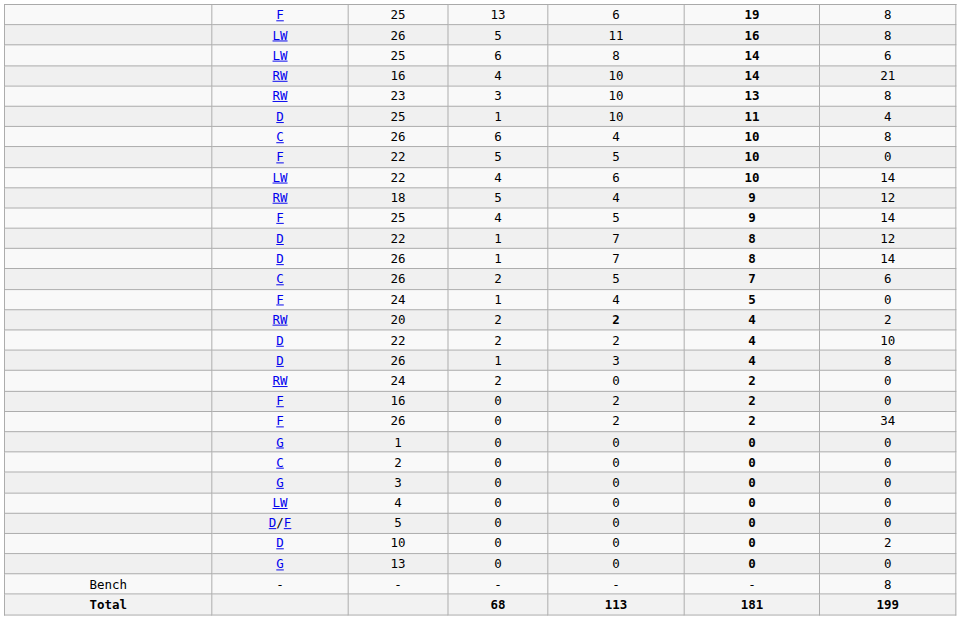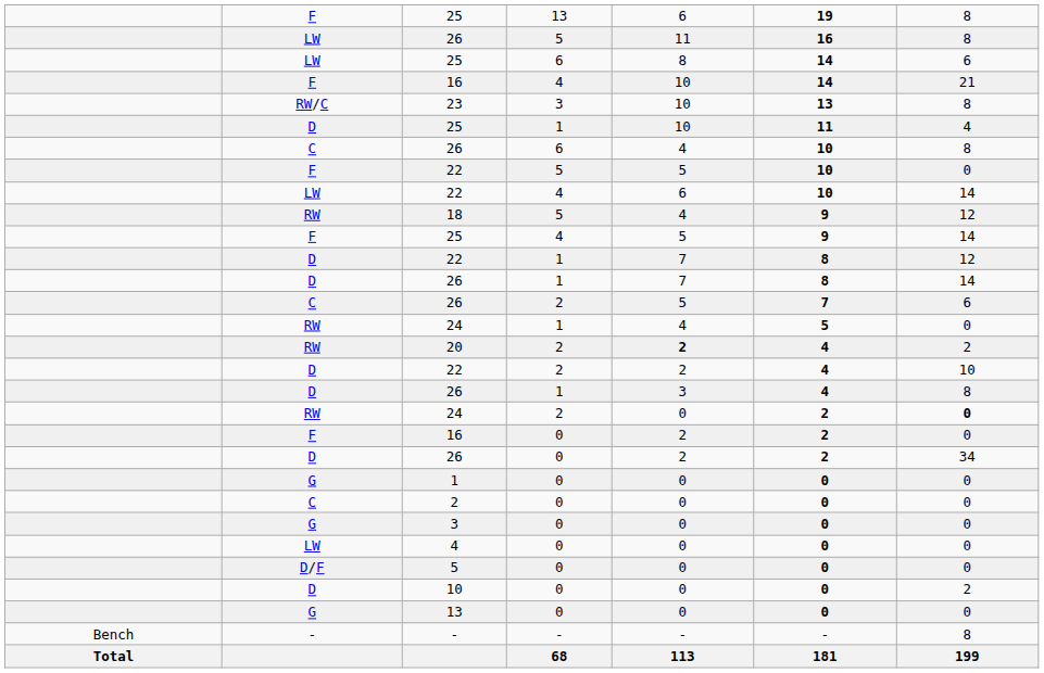16 / 4 | column 2: RW -> F
23 | column 2: RW -> RW/C
24 / 1 | column 2: F -> RW
24 / 2 | column 7: normal -> bold
26 / 0 | column 2: F -> D
